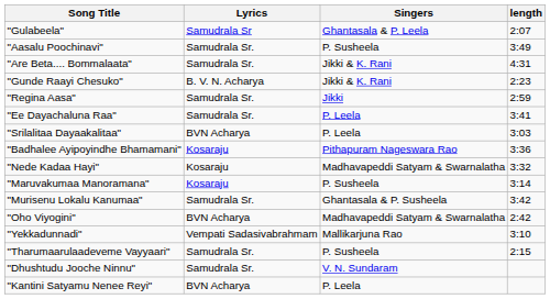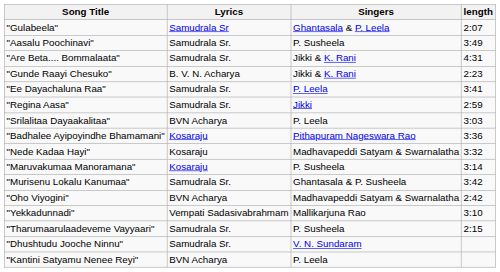rows swapped: "Ee Dayachaluna Raa" <-> "Regina Aasa"
